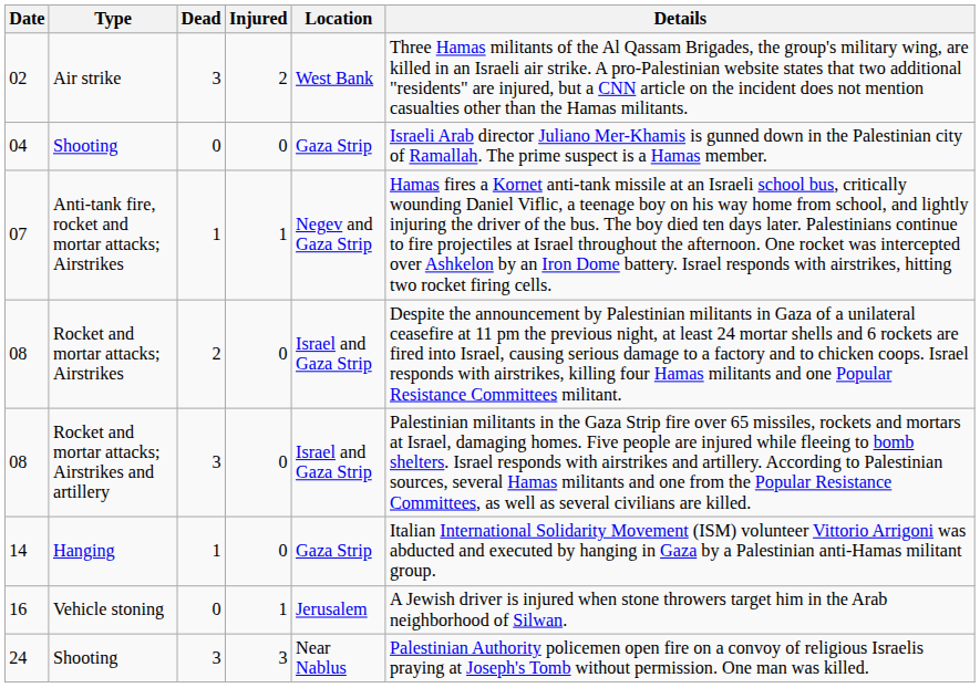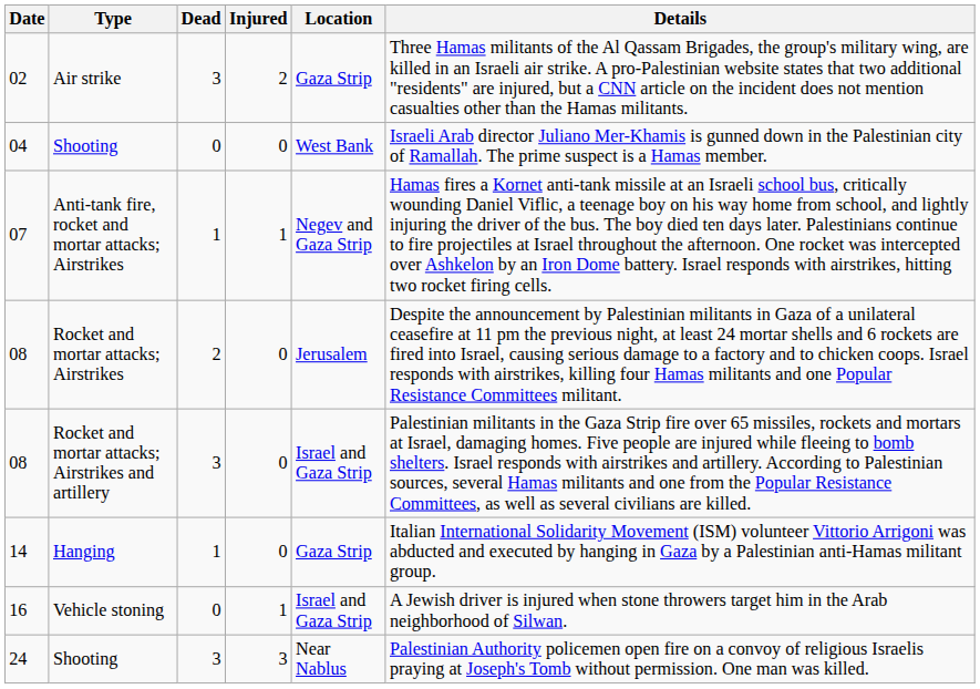02 | Location: West Bank -> Gaza Strip
04 | Location: Gaza Strip -> West Bank
08 / Rocket and mortar attacks; Airstrikes | Location: Israel and Gaza Strip -> Jerusalem
16 | Location: Jerusalem -> Israel and Gaza Strip
